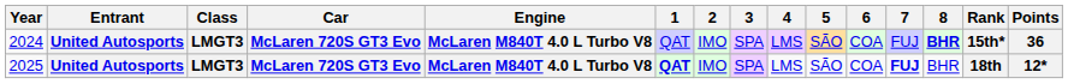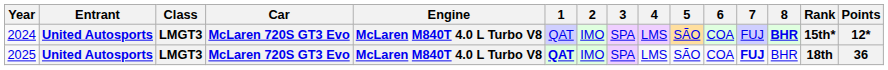2024 | Points: 36 -> 12*
2025 | Points: 12* -> 36
